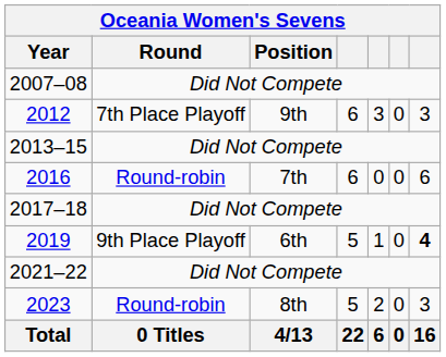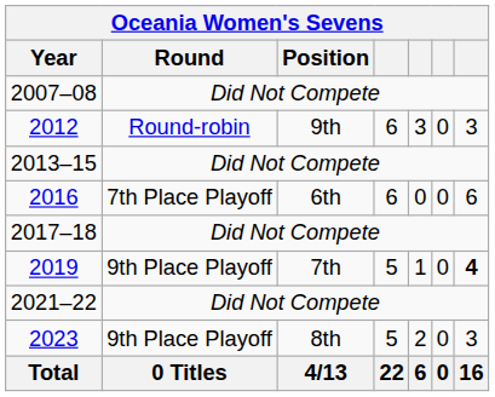2012 | Round: 7th Place Playoff -> Round-robin
2016 | Round: Round-robin -> 7th Place Playoff
2016 | Position: 7th -> 6th
2019 | Position: 6th -> 7th
2023 | Round: Round-robin -> 9th Place Playoff
